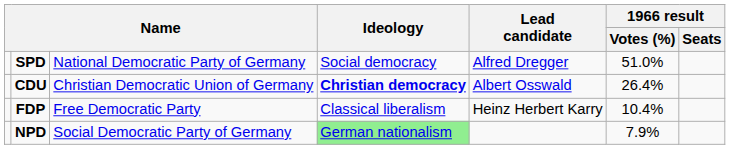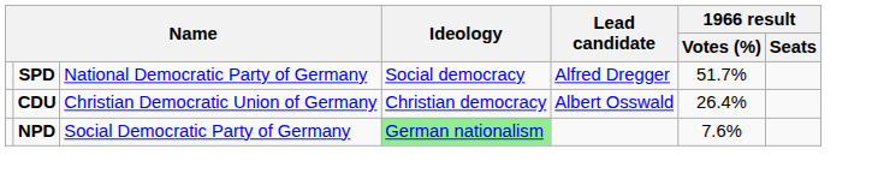SPD | 1966 result / Votes (%): 51.0% -> 51.7%
CDU | Ideology: bold -> normal
- row: FDP | Free Democratic Party | Classical liberalism | Heinz Herbert Karry | 10.4%
NPD | 1966 result / Votes (%): 7.9% -> 7.6%
